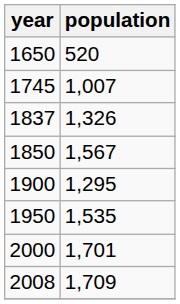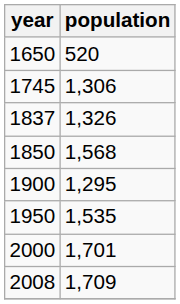1745 | population: 1,007 -> 1,306
1850 | population: 1,567 -> 1,568
